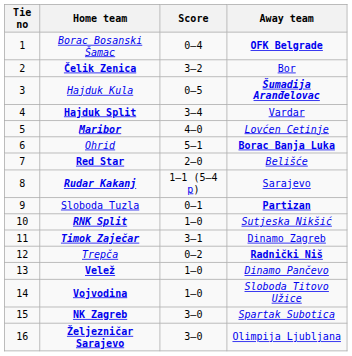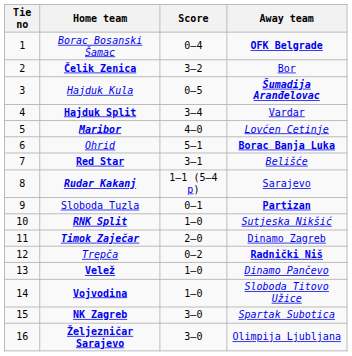Red Star | Score: 2–0 -> 3–1
Timok Zaječar | Score: 3–1 -> 2–0
